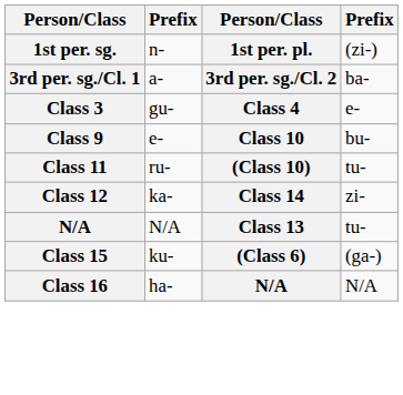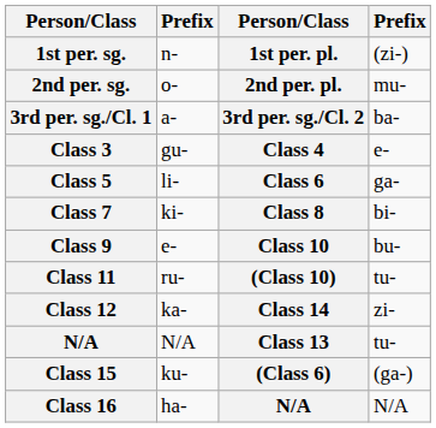+ row: 2nd per. sg. | o- | 2nd per. pl. | mu-
+ row: Class 5 | li- | Class 6 | ga-
+ row: Class 7 | ki- | Class 8 | bi-
